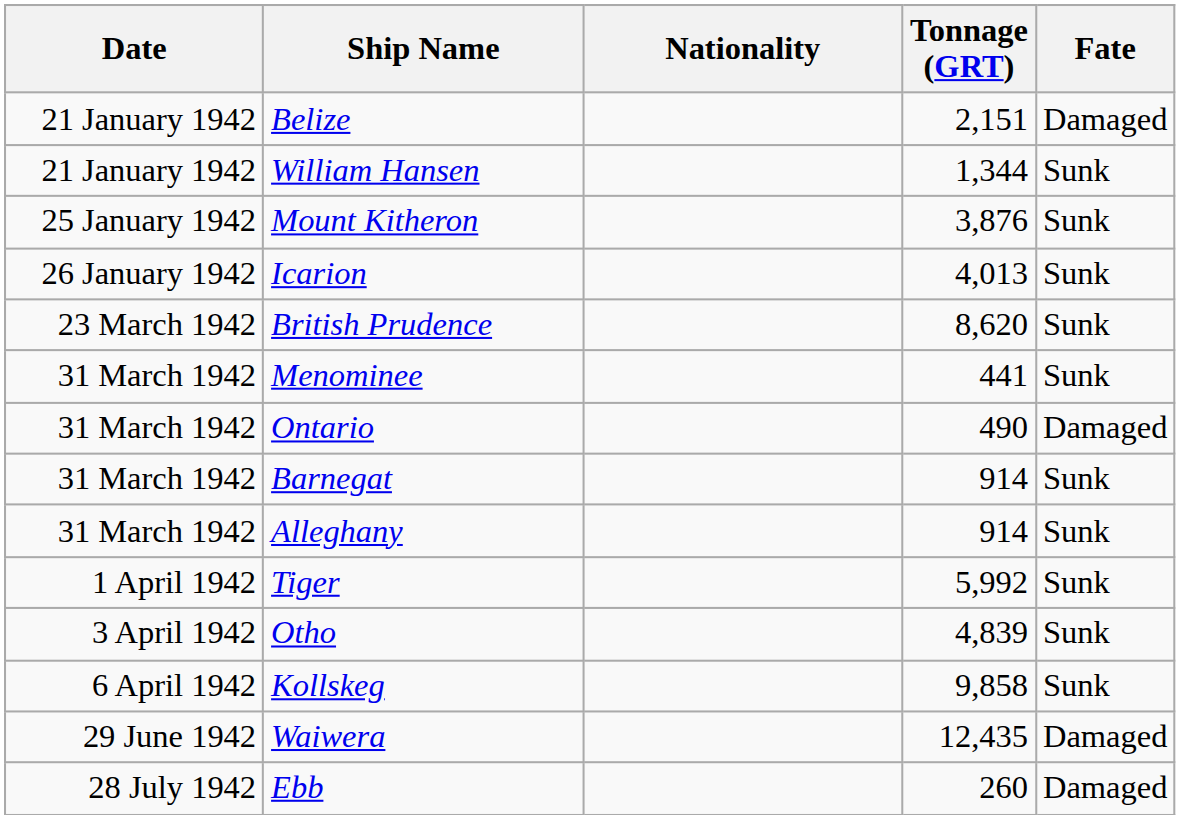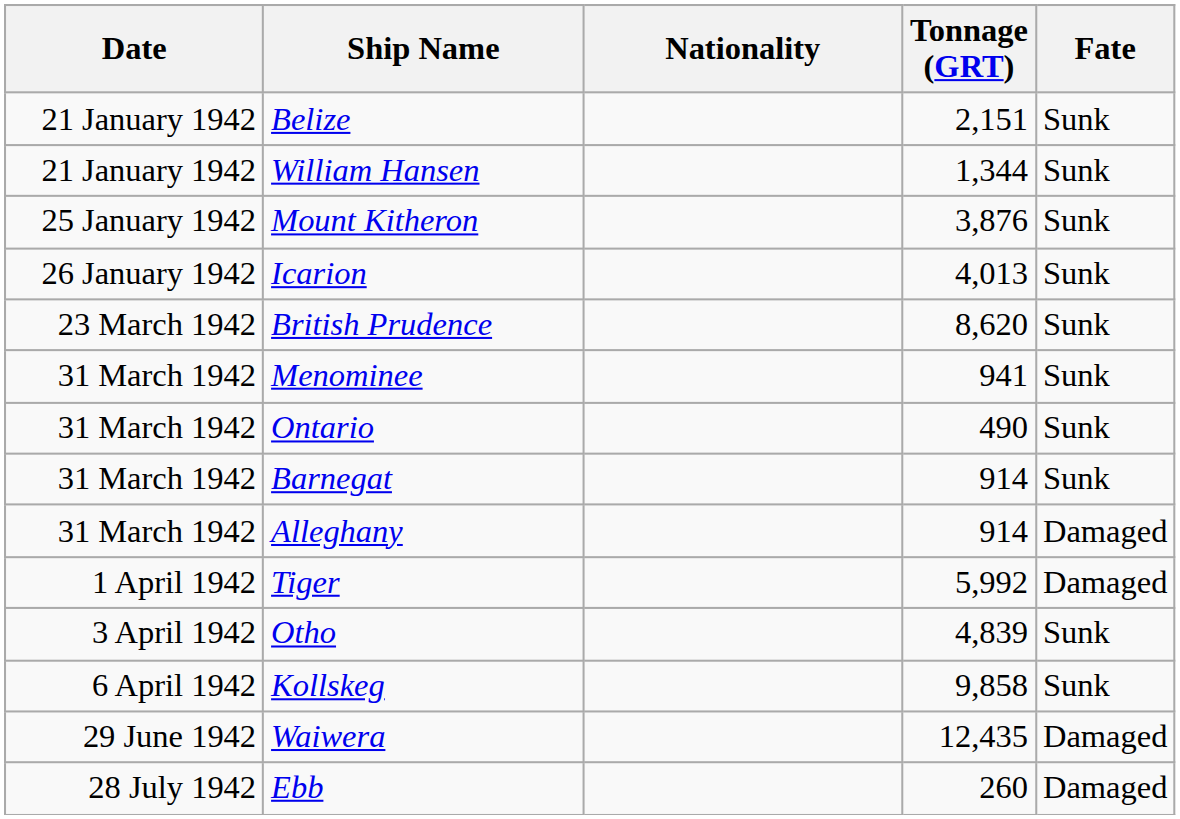Belize | Fate: Damaged -> Sunk
Menominee | Tonnage (GRT): 441 -> 941
Ontario | Fate: Damaged -> Sunk
Alleghany | Fate: Sunk -> Damaged
Tiger | Fate: Sunk -> Damaged
